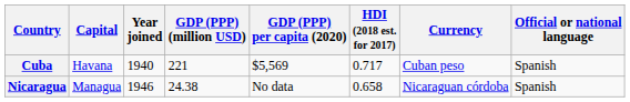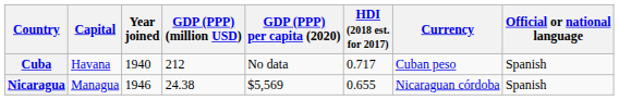Cuba | GDP (PPP) (million USD): 221 -> 212
Cuba | GDP (PPP) per capita (2020): $5,569 -> No data
Nicaragua | GDP (PPP) per capita (2020): No data -> $5,569
Nicaragua | HDI (2018 est. for 2017): 0.658 -> 0.655
